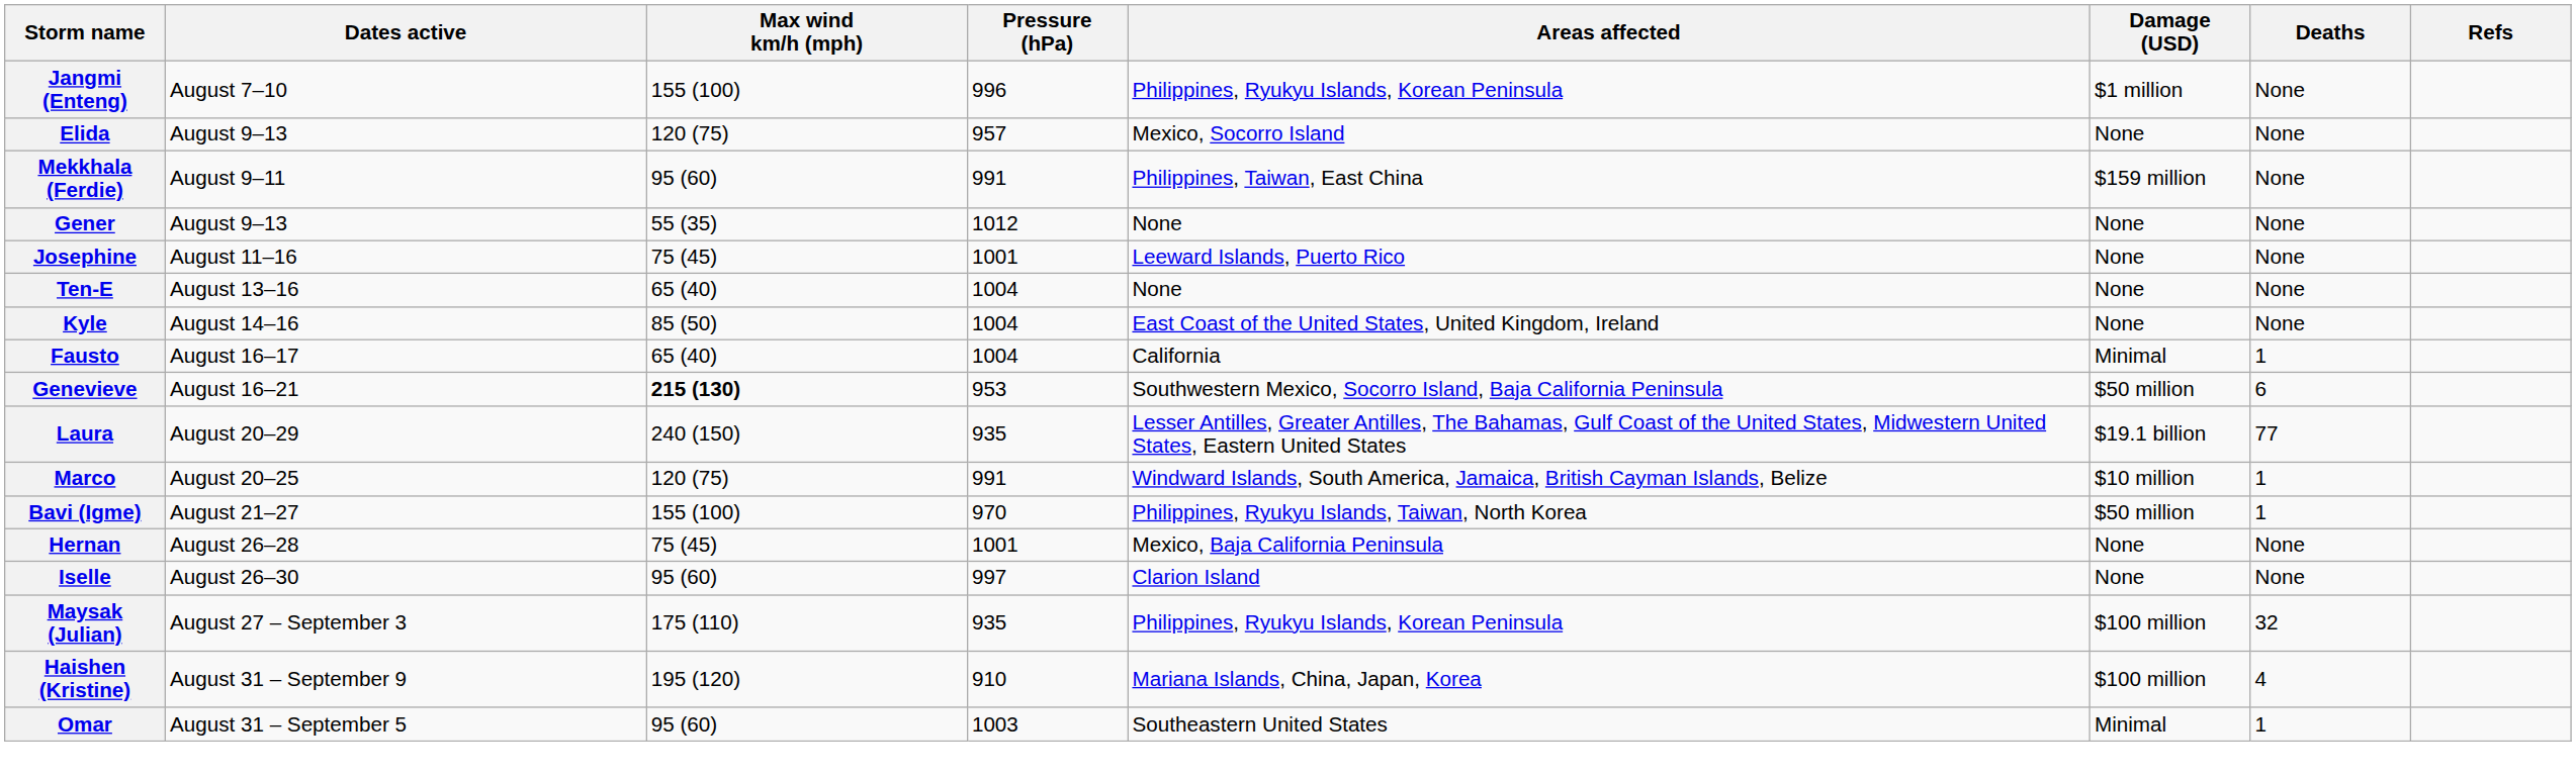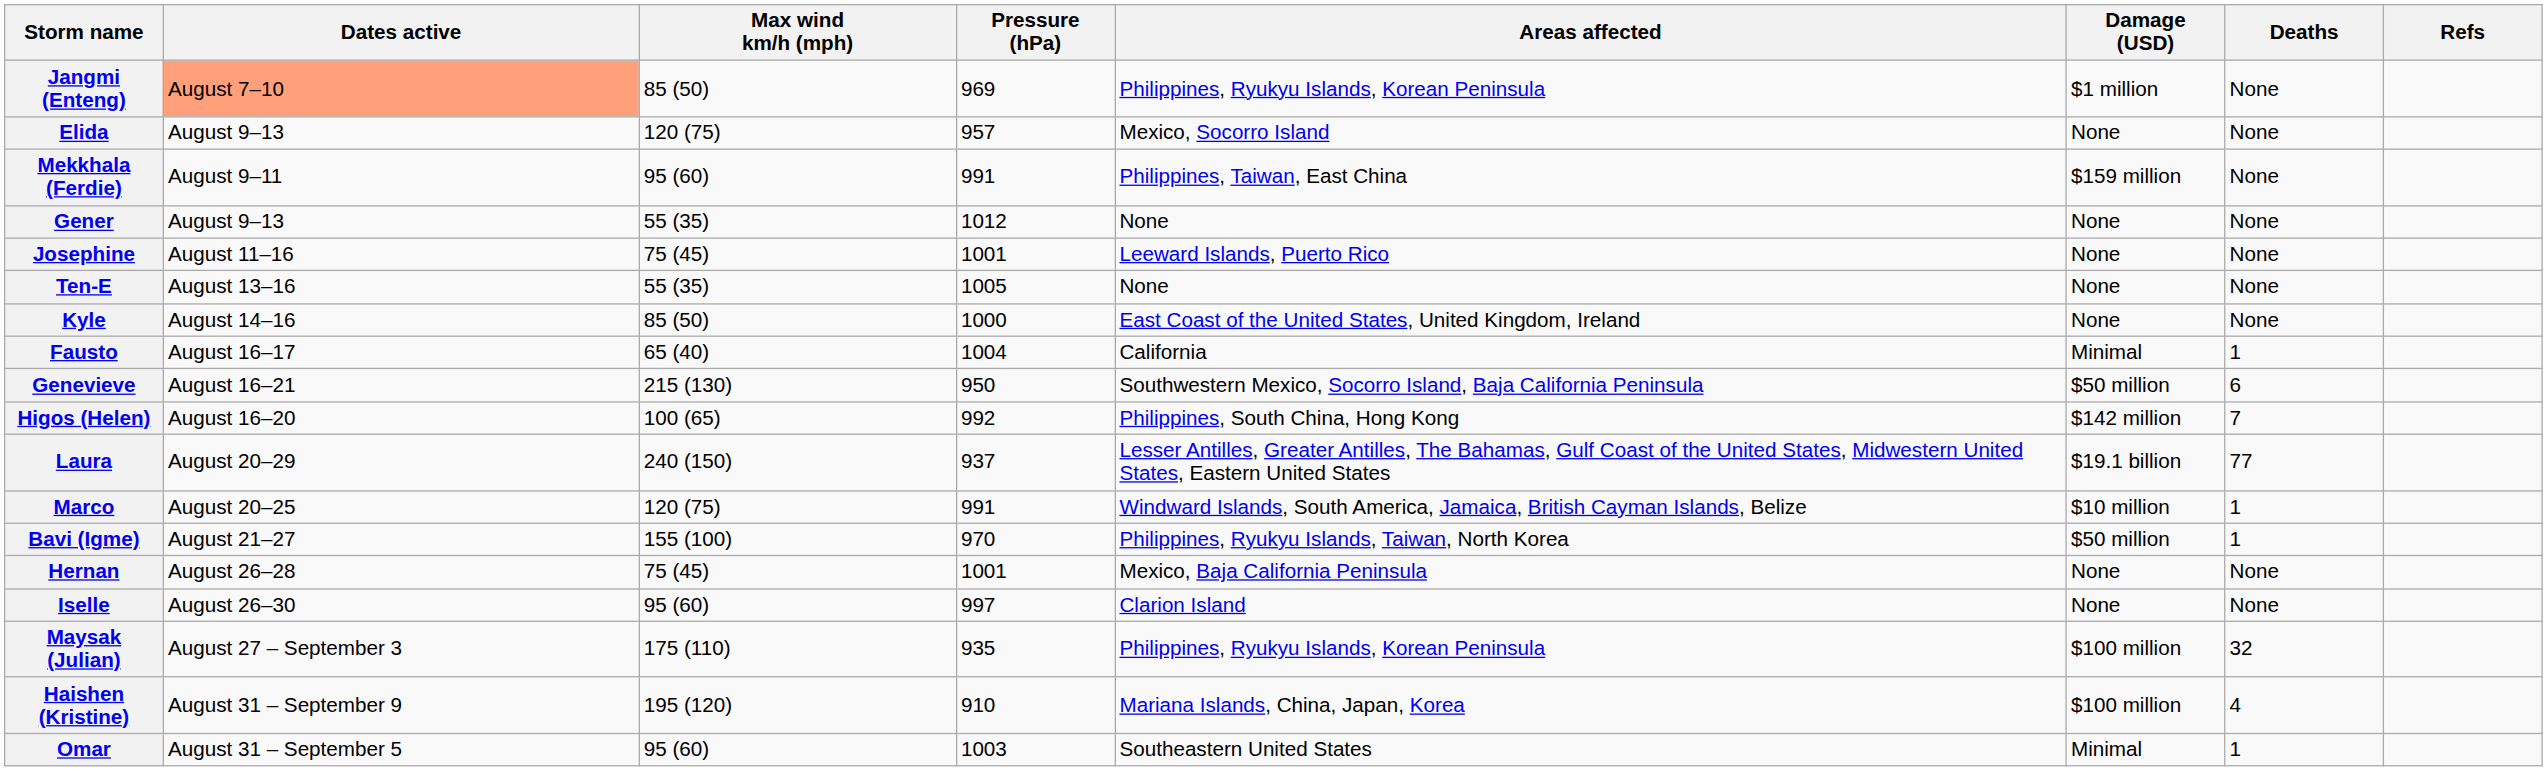Jangmi (Enteng) | Dates active: no background -> lightsalmon background
Jangmi (Enteng) | Max wind km/h (mph): 155 (100) -> 85 (50)
Jangmi (Enteng) | Pressure (hPa): 996 -> 969
Ten-E | Max wind km/h (mph): 65 (40) -> 55 (35)
Ten-E | Pressure (hPa): 1004 -> 1005
Kyle | Pressure (hPa): 1004 -> 1000
Genevieve | Max wind km/h (mph): bold -> normal
Genevieve | Pressure (hPa): 953 -> 950
+ row: Higos (Helen) | August 16–20 | 100 (65) | 992 | Philippines, South China, Hong Kong | $142 million | 7
Laura | Pressure (hPa): 935 -> 937
